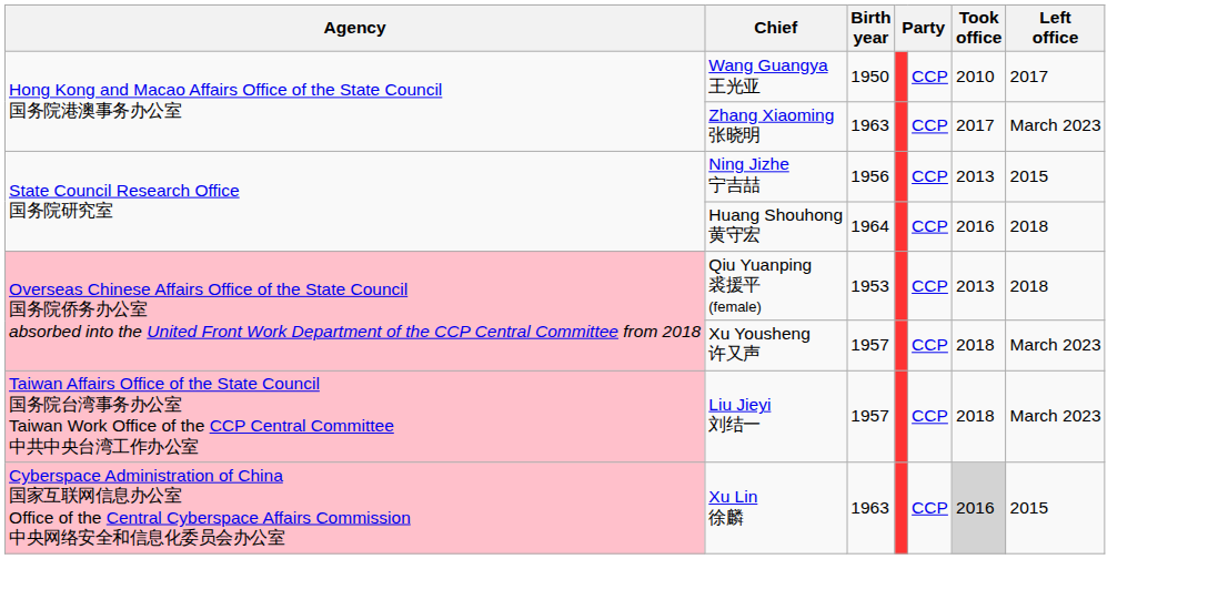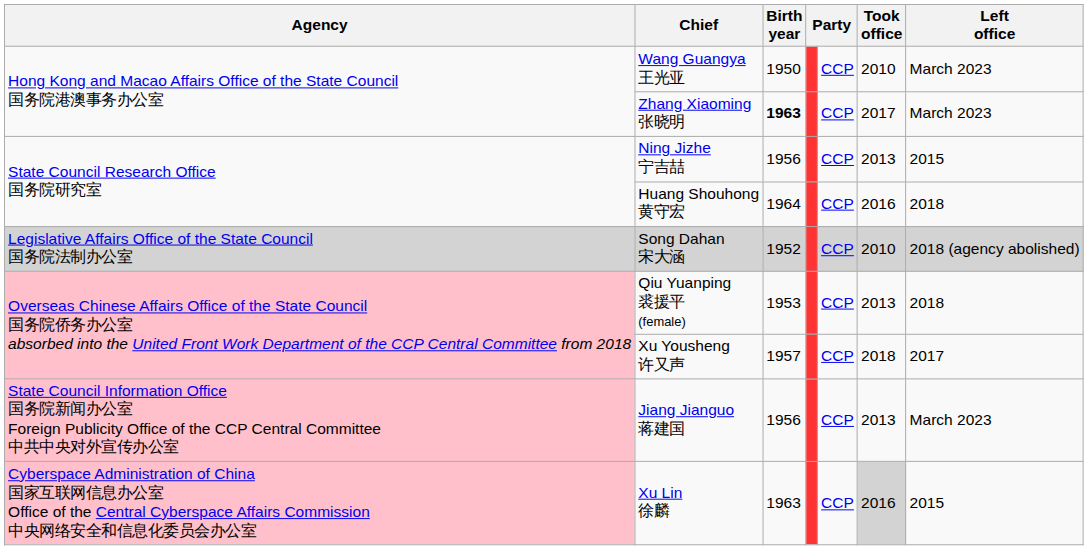Wang Guangya 王光亚 | Left office: 2017 -> March 2023
Zhang Xiaoming 张晓明 | Birth year: normal -> bold
+ row: Legislative Affairs Office of the State Council 国务院法制办公室 | Song Dahan 宋大涵 | 1952 | CCP | 2010 | 2018 (agency abolished)
Xu Yousheng 许又声 | Left office: March 2023 -> 2017
- row: Taiwan Affairs Office of the State Council 国务院台湾事务办公室 Taiwan Work Office of the CCP Central Committee 中共中央台湾工作办公室 | Liu Jieyi 刘结一 | 1957 | CCP | 2018 | March 2023
+ row: State Council Information Office 国务院新闻办公室 Foreign Publicity Office of the CCP Central Committee 中共中央对外宣传办公室 | Jiang Jianguo 蒋建国 | 1956 | CCP | 2013 | March 2023
